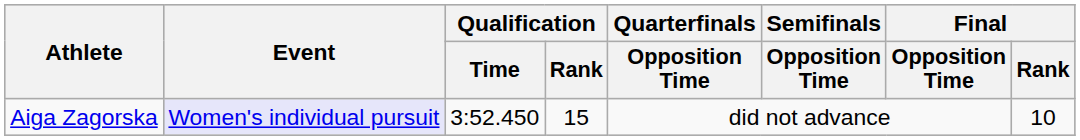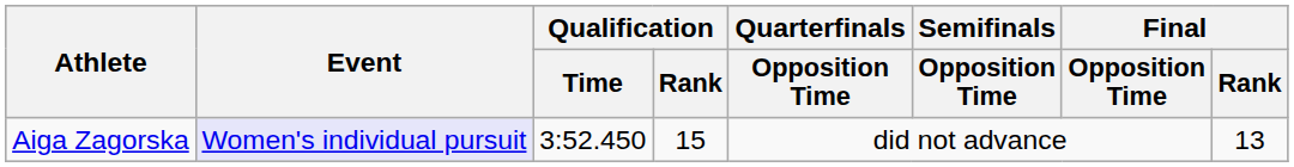Aiga Zagorska | Final / Rank: 10 -> 13
